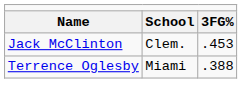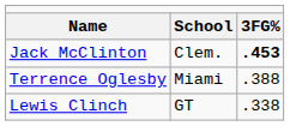Jack McClinton | column 3: normal -> bold
+ row: Lewis Clinch | GT | .338
